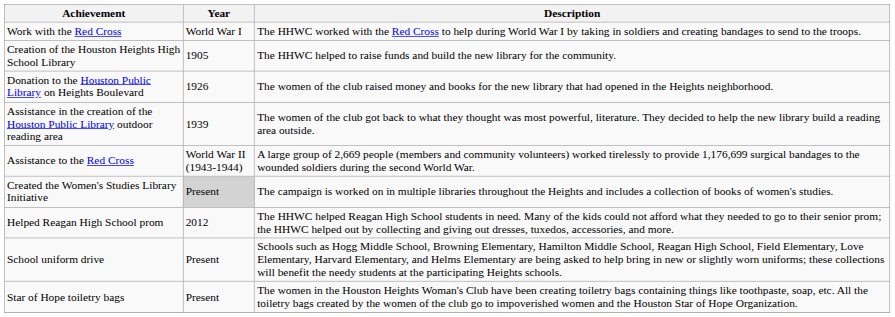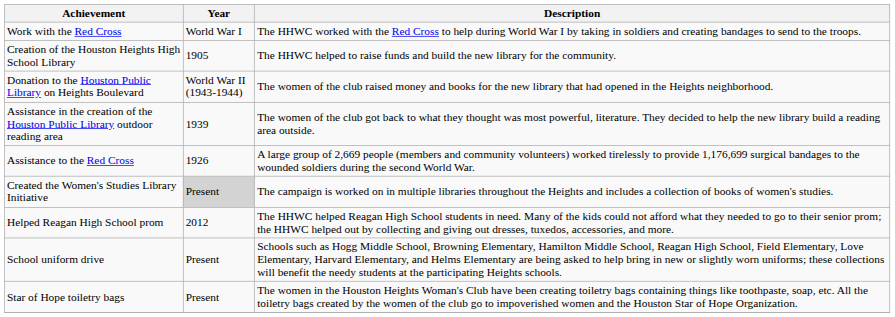Donation to the Houston Public Library on Heights Boulevard | Year: 1926 -> World War II (1943-1944)
Assistance to the Red Cross | Year: World War II (1943-1944) -> 1926
